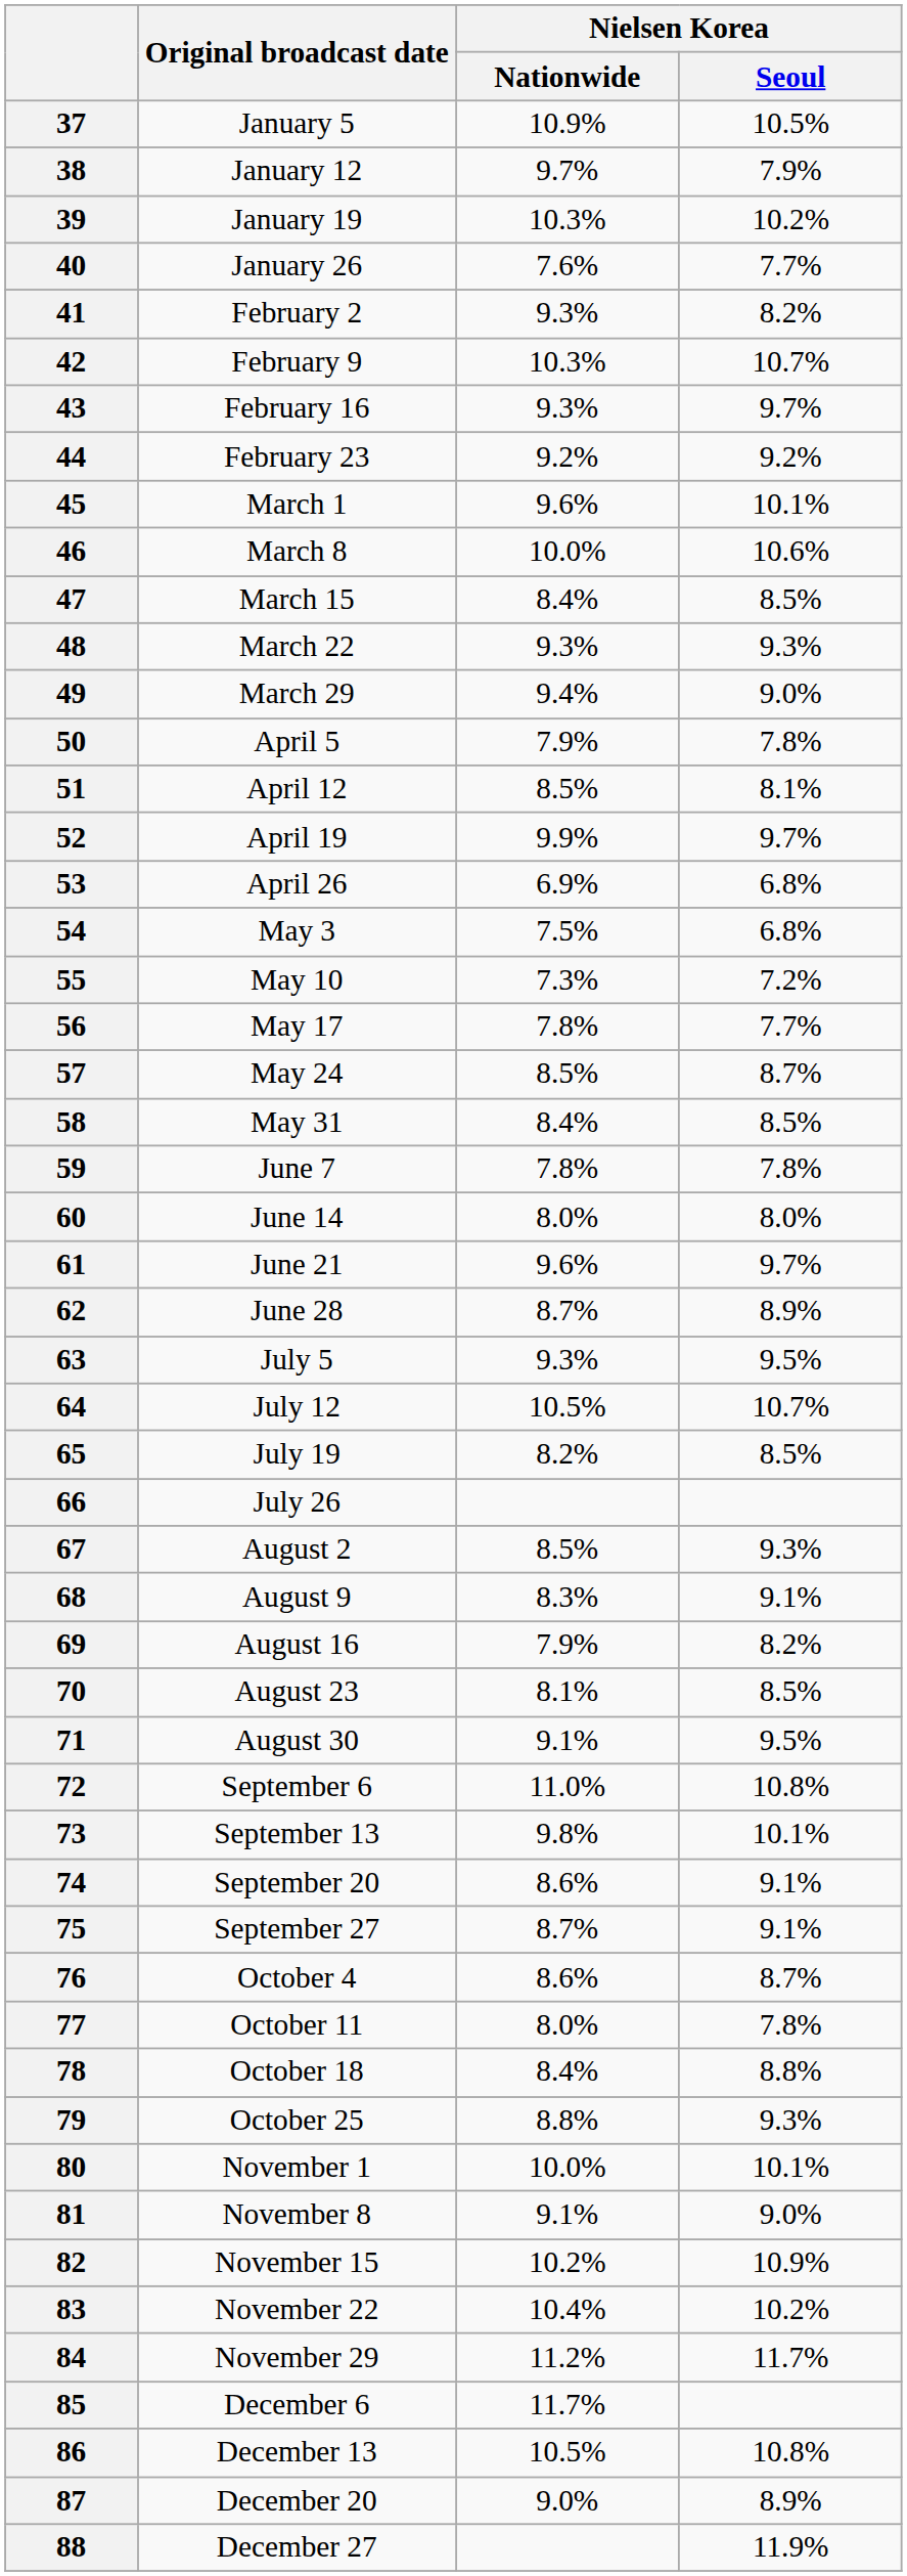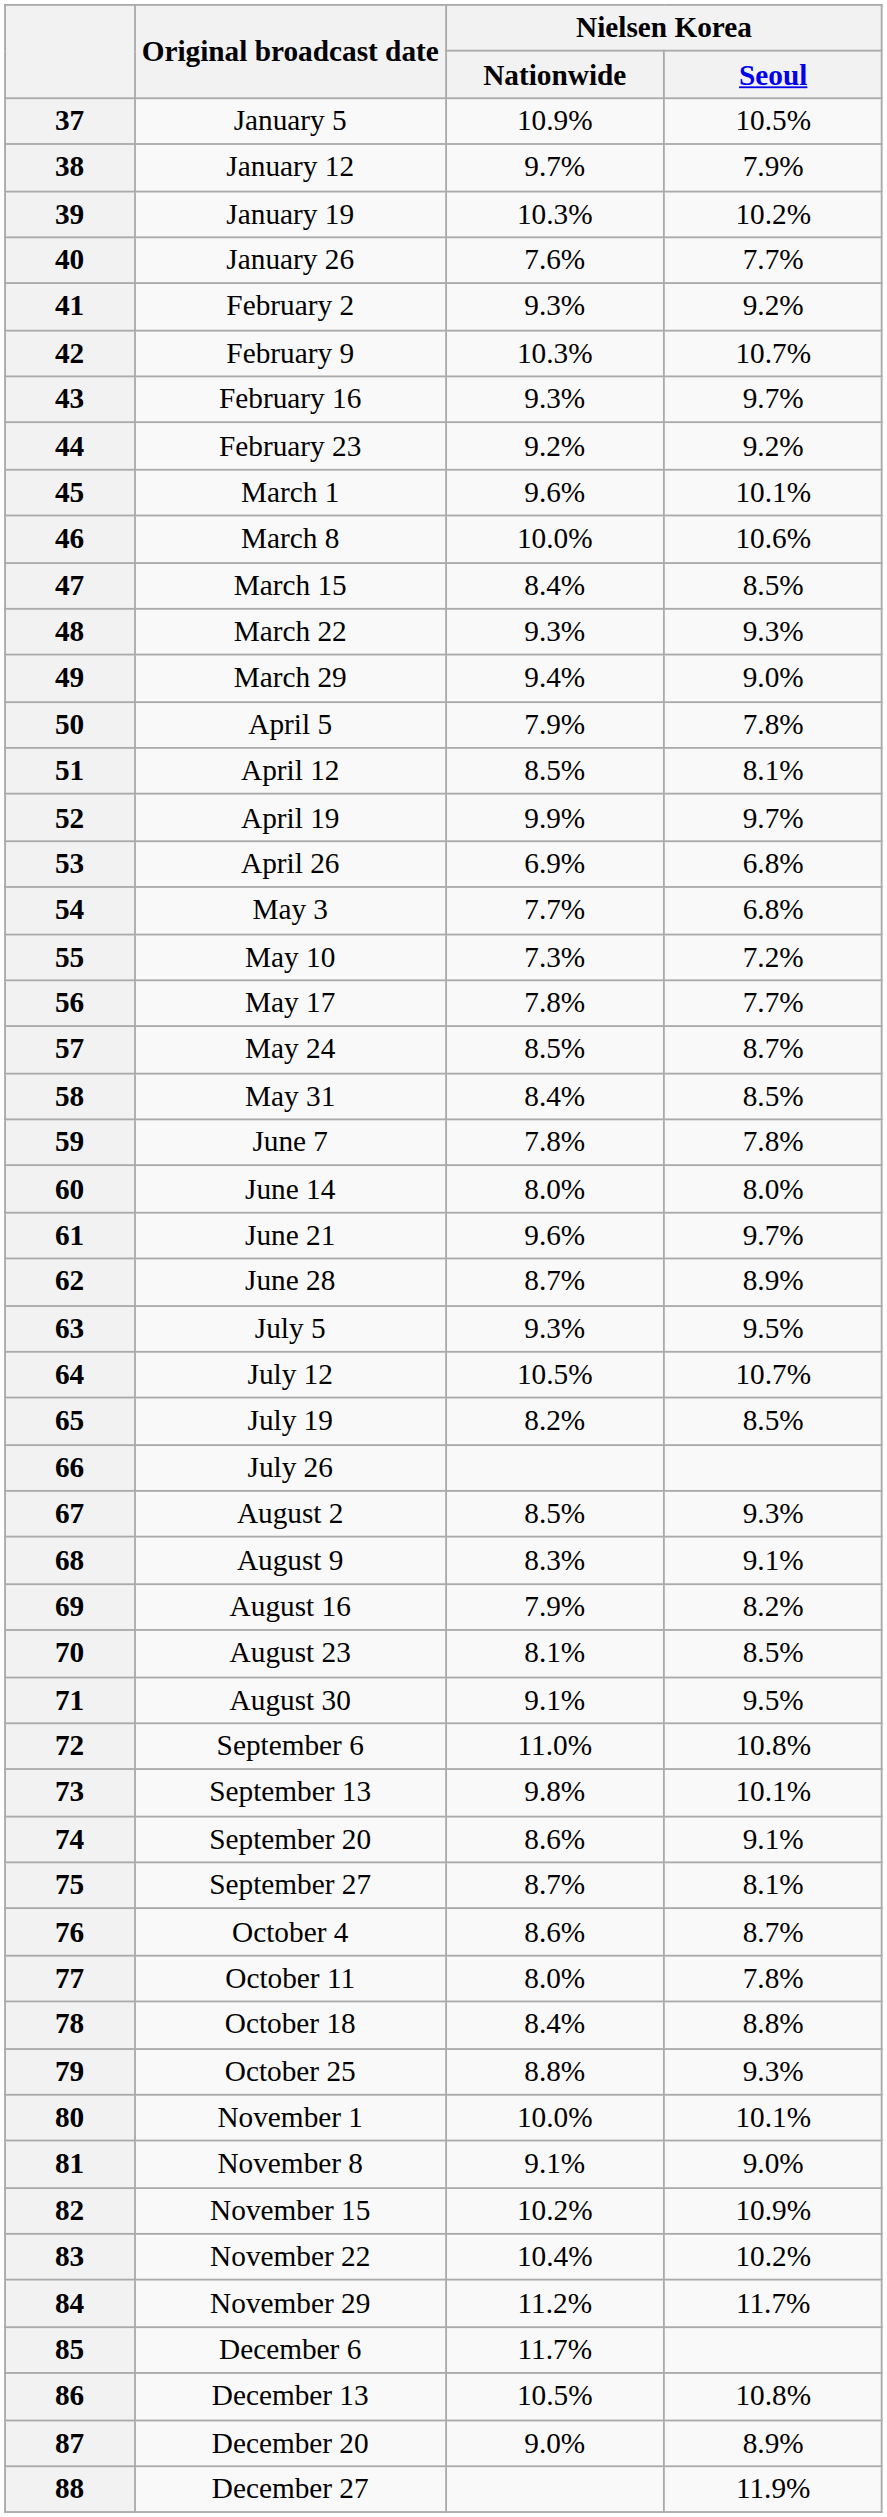41 | Nielsen Korea / Seoul: 8.2% -> 9.2%
54 | Nielsen Korea / Nationwide: 7.5% -> 7.7%
75 | Nielsen Korea / Seoul: 9.1% -> 8.1%
